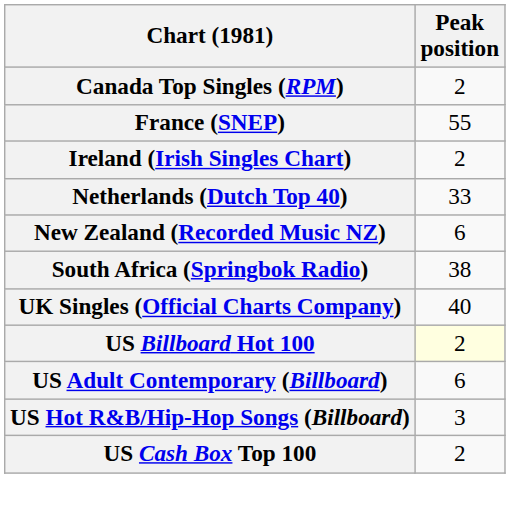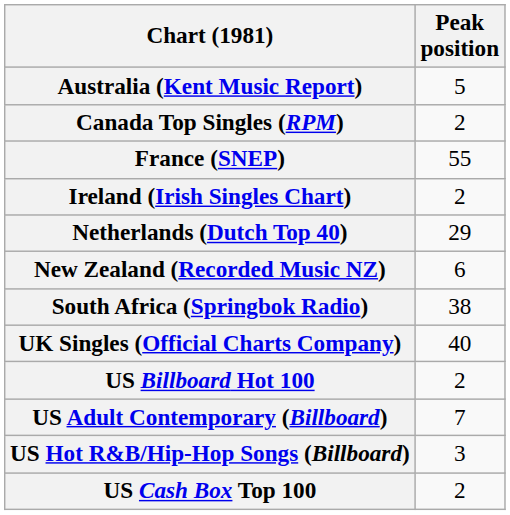+ row: Australia (Kent Music Report) | 5
Netherlands (Dutch Top 40) | Peak position: 33 -> 29
US Billboard Hot 100 | Peak position: lightyellow background -> no background
US Adult Contemporary (Billboard) | Peak position: 6 -> 7
